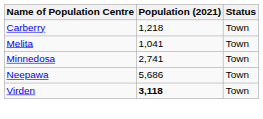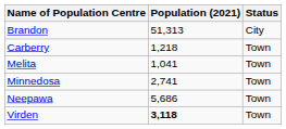+ row: Brandon | 51,313 | City
